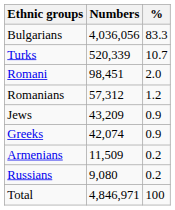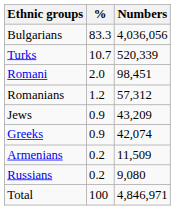columns swapped: Numbers <-> %
